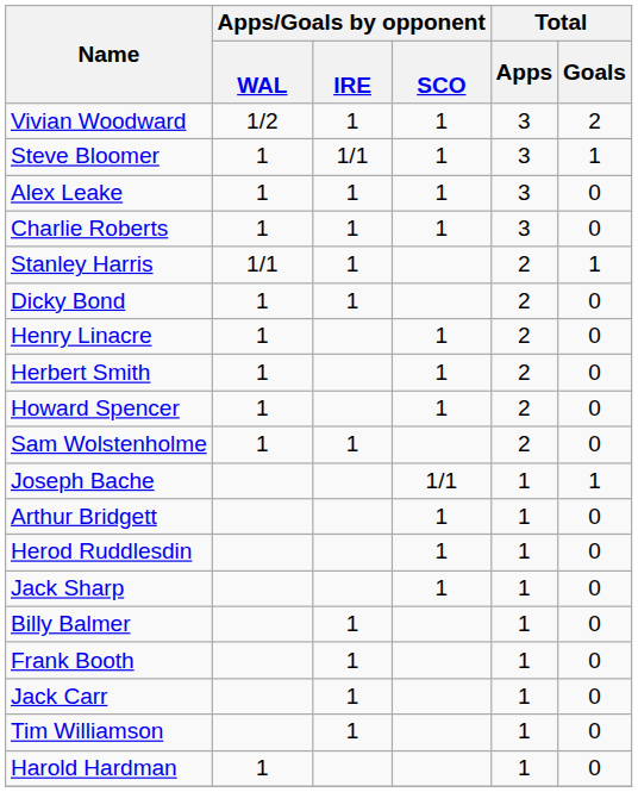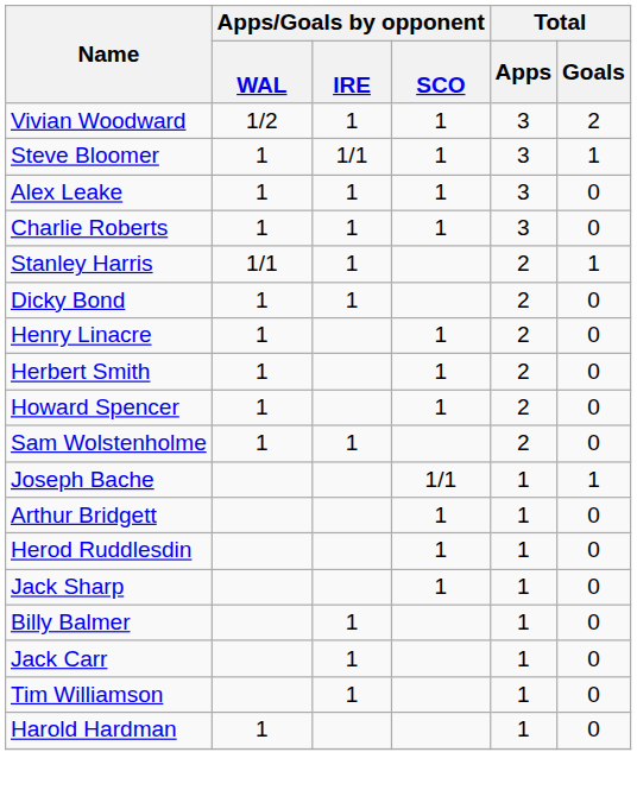- row: Frank Booth | 1 | 1 | 0
